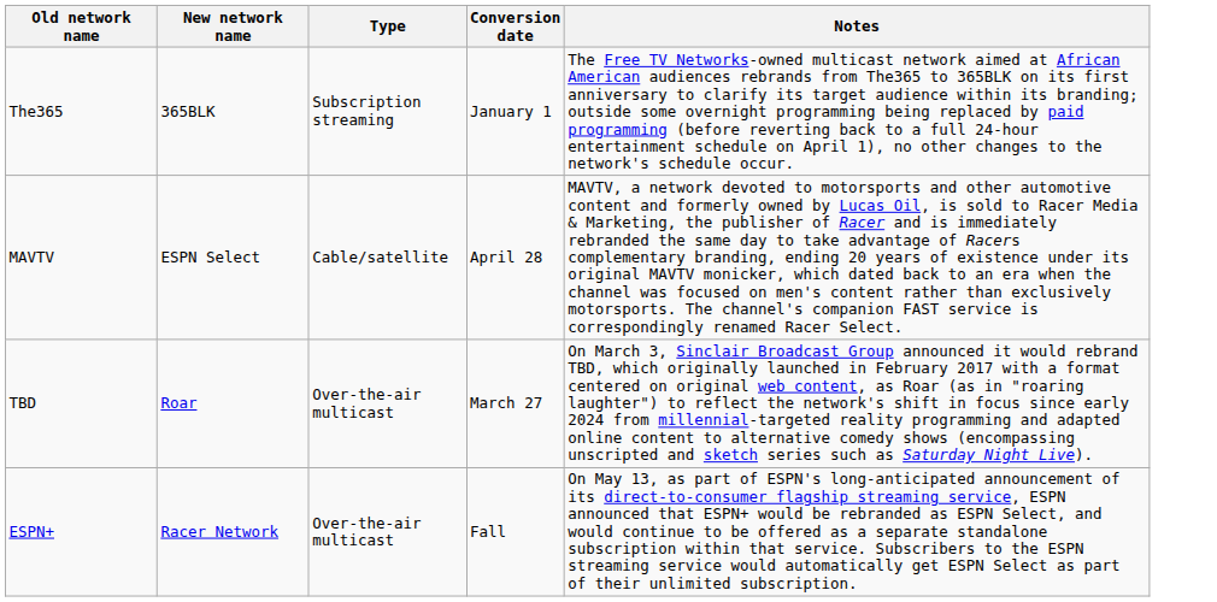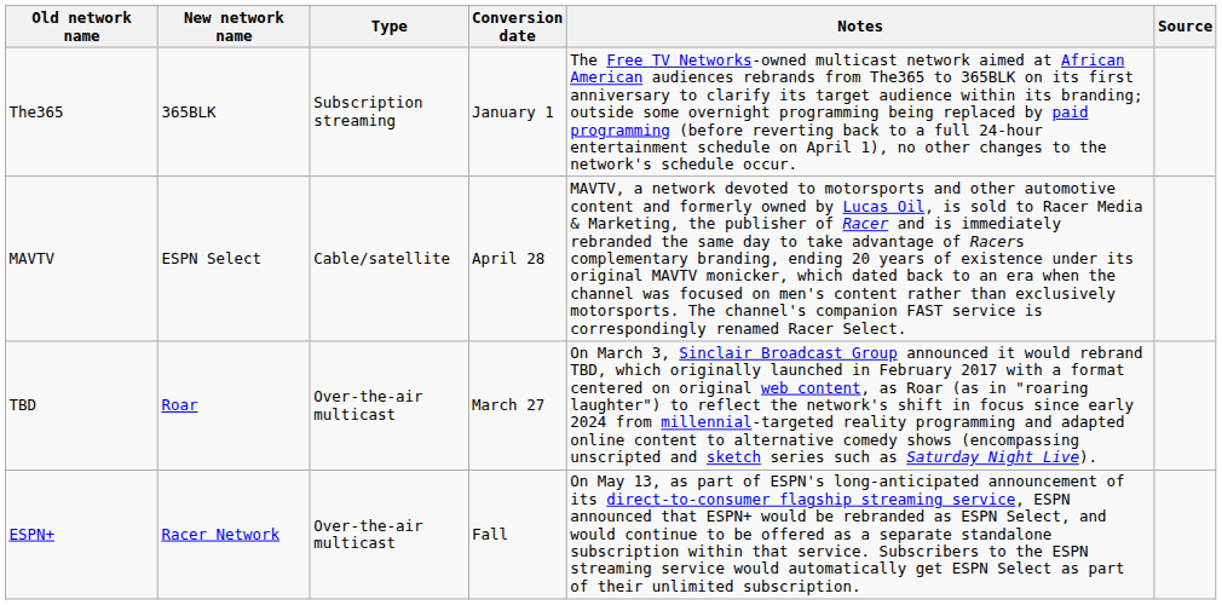+ column: Source
